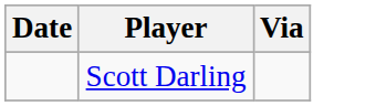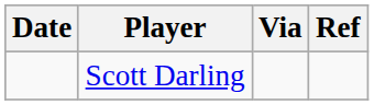+ column: Ref
